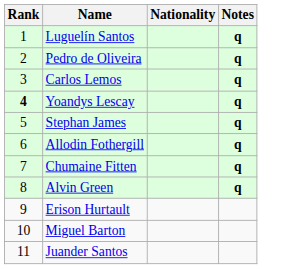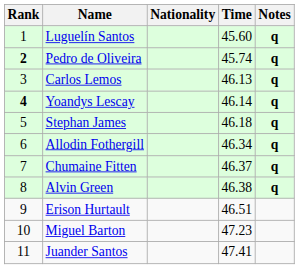+ column: Time | 45.60 | 45.74 | 46.13 | 46.14 | 46.18 | 46.34 | 46.37 | 46.38 | 46.51 | 47.23 | 47.41
Pedro de Oliveira | Rank: normal -> bold
